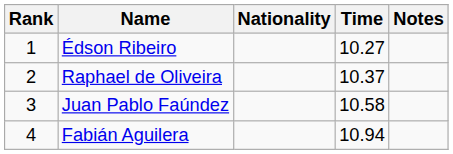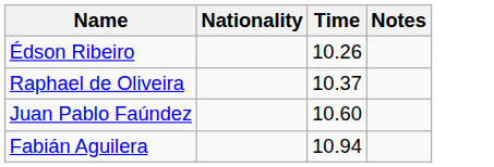- column: Rank | 1 | 2 | 3 | 4
Édson Ribeiro | Time: 10.27 -> 10.26
Juan Pablo Faúndez | Time: 10.58 -> 10.60
